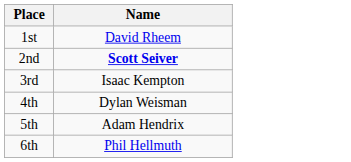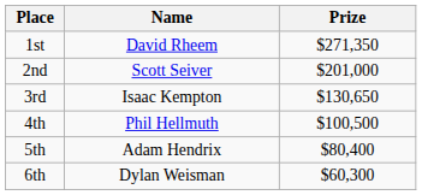+ column: Prize | $271,350 | $201,000 | $130,650 | $100,500 | $80,400 | $60,300
2nd | Name: bold -> normal
4th | Name: Dylan Weisman -> Phil Hellmuth
6th | Name: Phil Hellmuth -> Dylan Weisman
